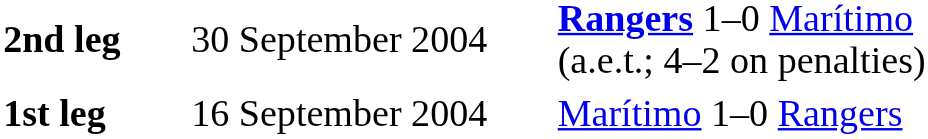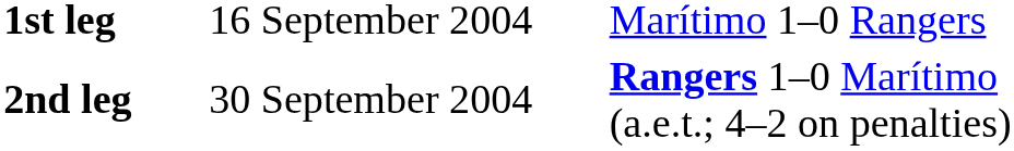rows swapped: 1st leg <-> 2nd leg
